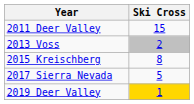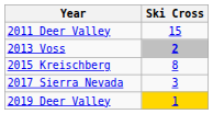2013 Voss | Ski Cross: normal -> bold
2017 Sierra Nevada | Ski Cross: 5 -> 3
